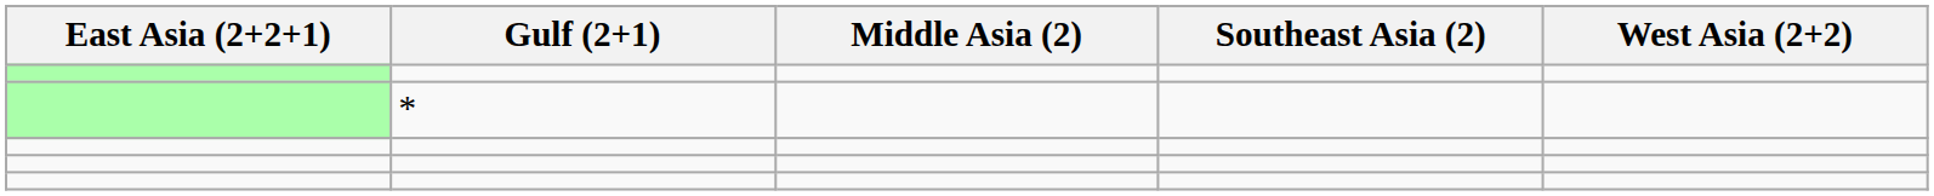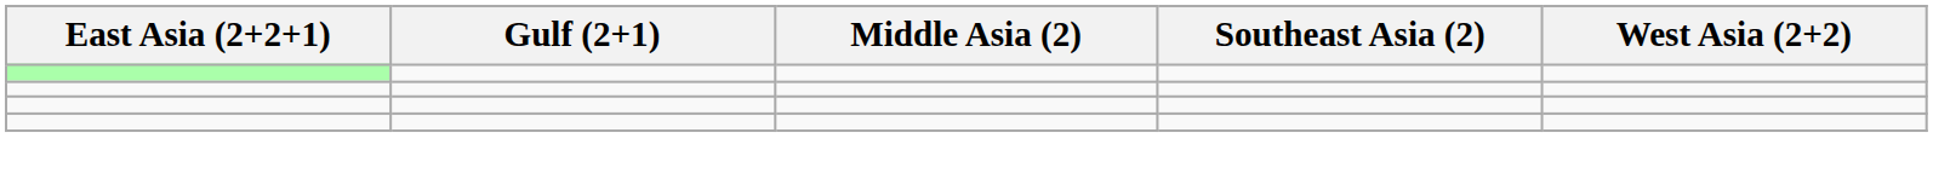- row: *
